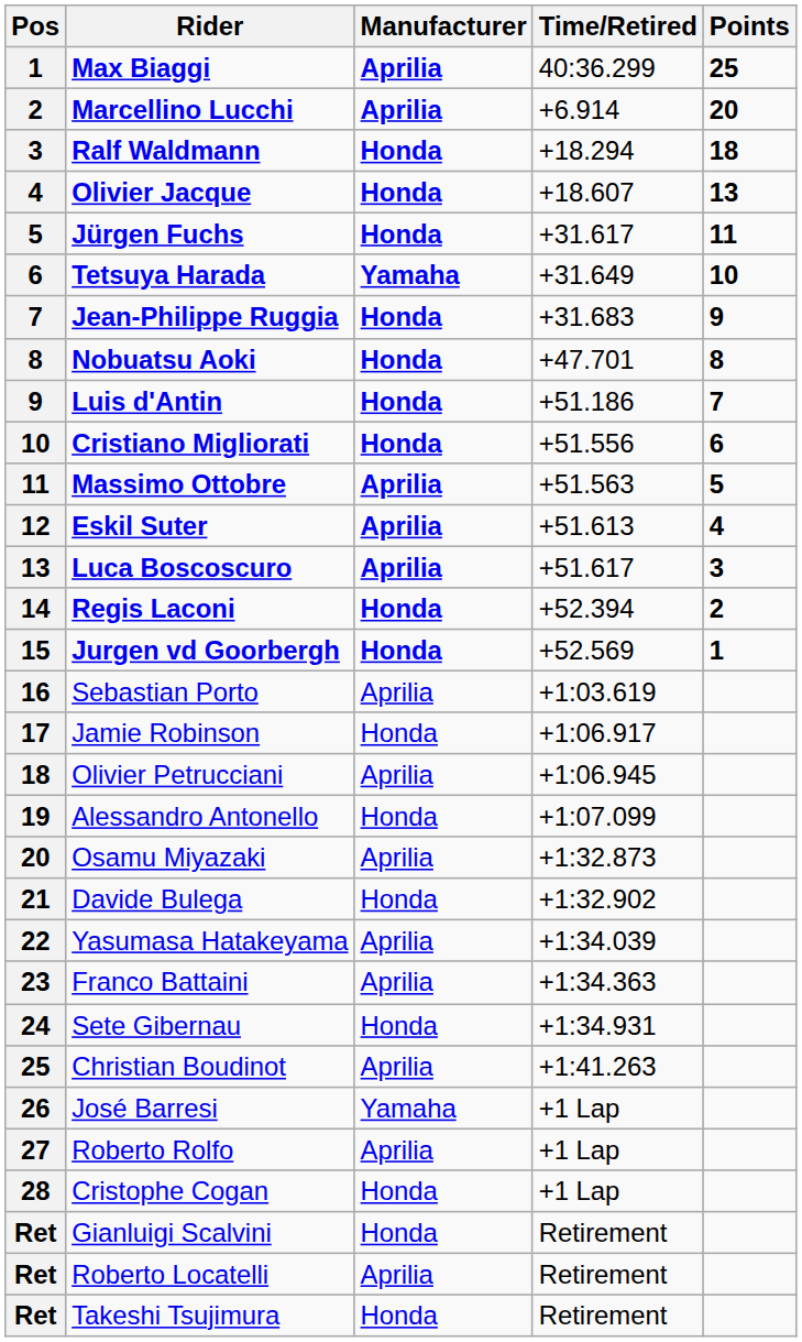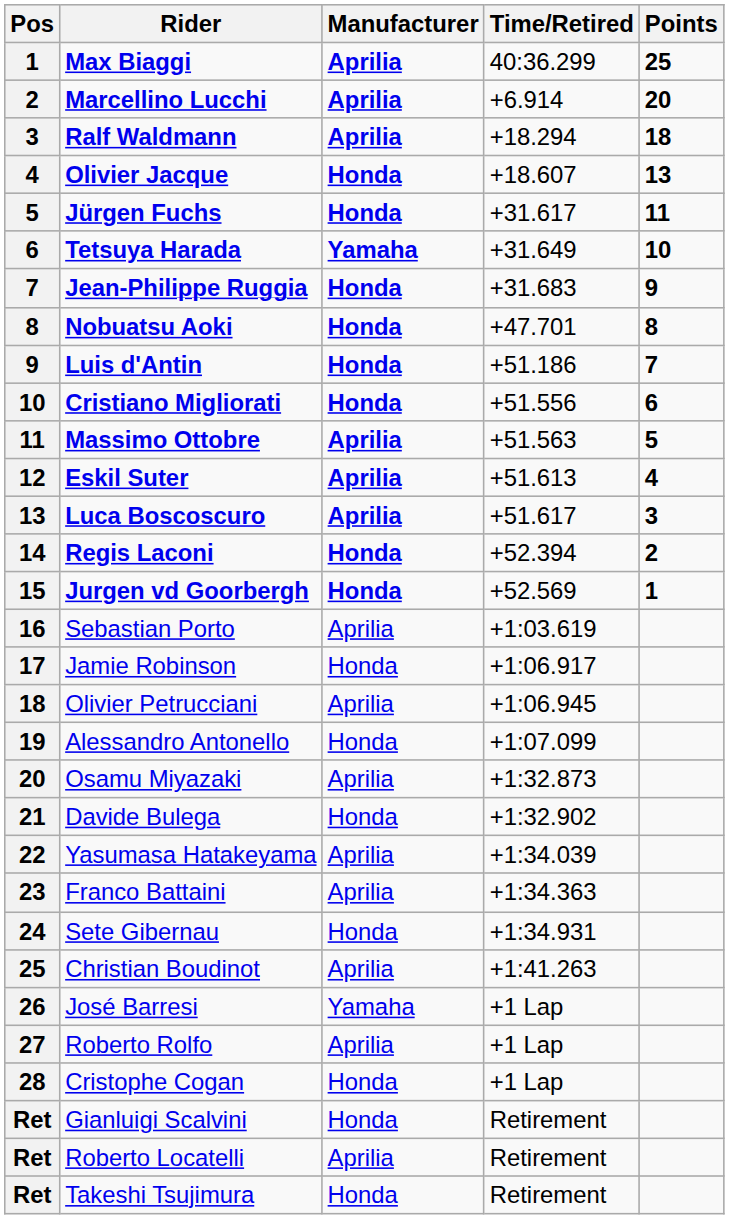Ralf Waldmann | Manufacturer: Honda -> Aprilia
